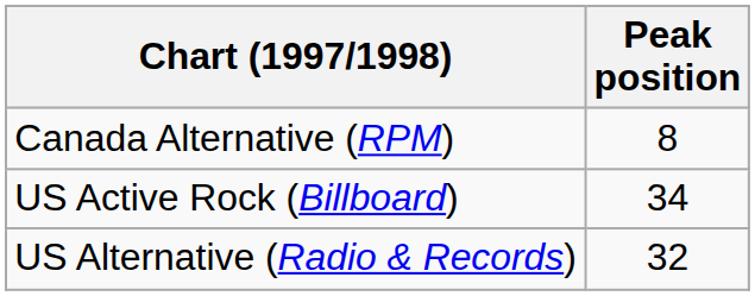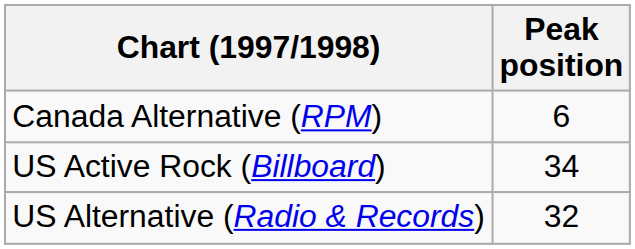Canada Alternative (RPM) | Peak position: 8 -> 6
